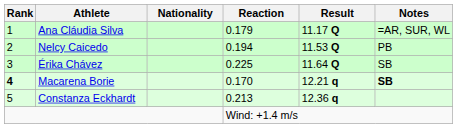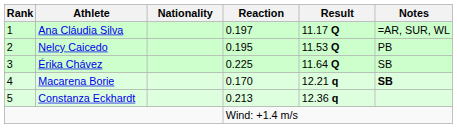Ana Cláudia Silva | Reaction: 0.179 -> 0.197
Nelcy Caicedo | Reaction: 0.194 -> 0.195
Macarena Borie | Rank: bold -> normal
